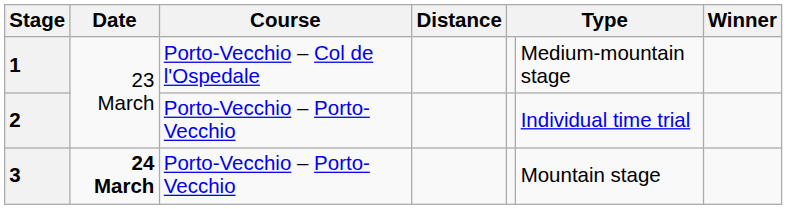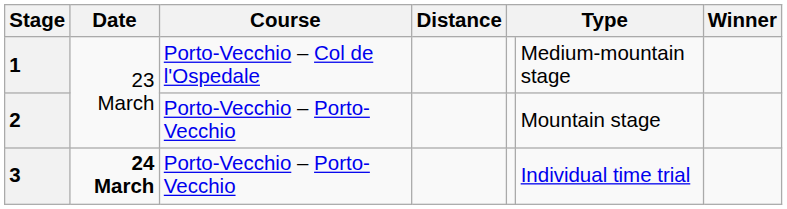2 | column 6: Individual time trial -> Mountain stage
3 | column 6: Mountain stage -> Individual time trial
